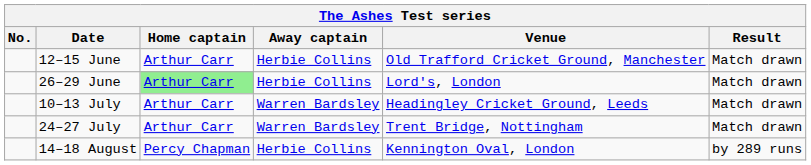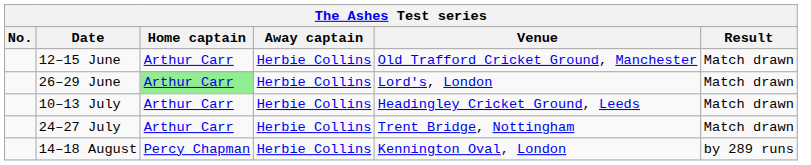10–13 July | Away captain: Warren Bardsley -> Herbie Collins
24–27 July | Away captain: Warren Bardsley -> Herbie Collins
